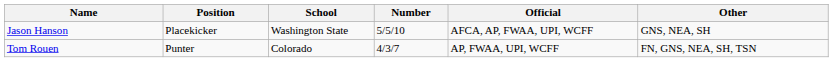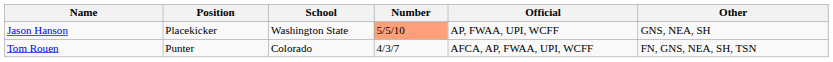Jason Hanson | Number: no background -> lightsalmon background
Jason Hanson | Official: AFCA, AP, FWAA, UPI, WCFF -> AP, FWAA, UPI, WCFF
Tom Rouen | Official: AP, FWAA, UPI, WCFF -> AFCA, AP, FWAA, UPI, WCFF
